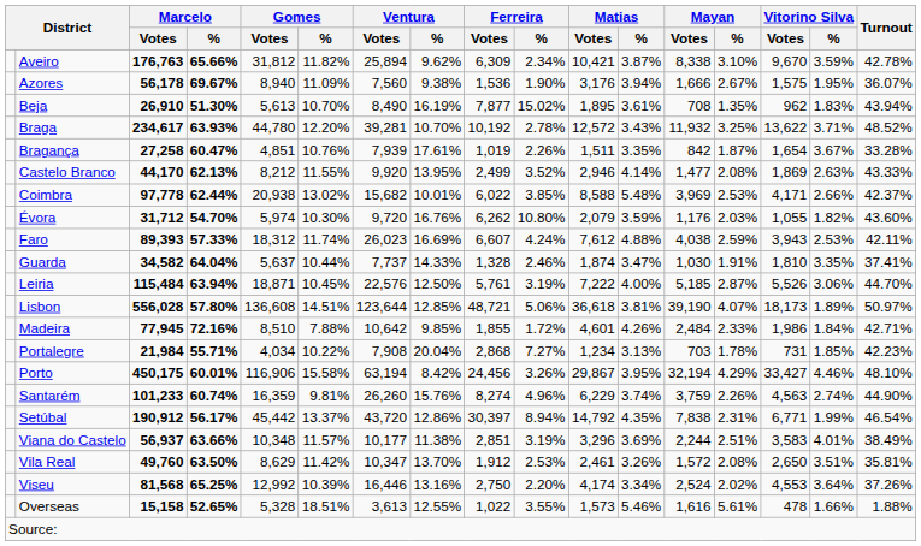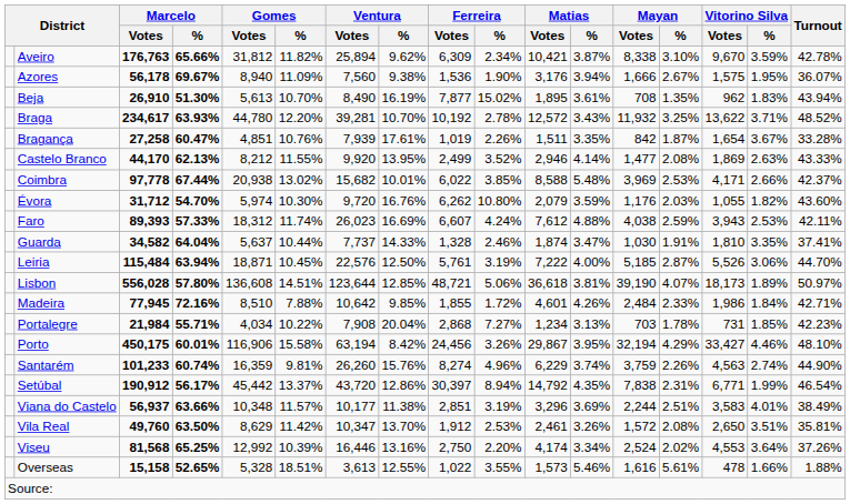Coimbra | Marcelo / %: 62.44% -> 67.44%
